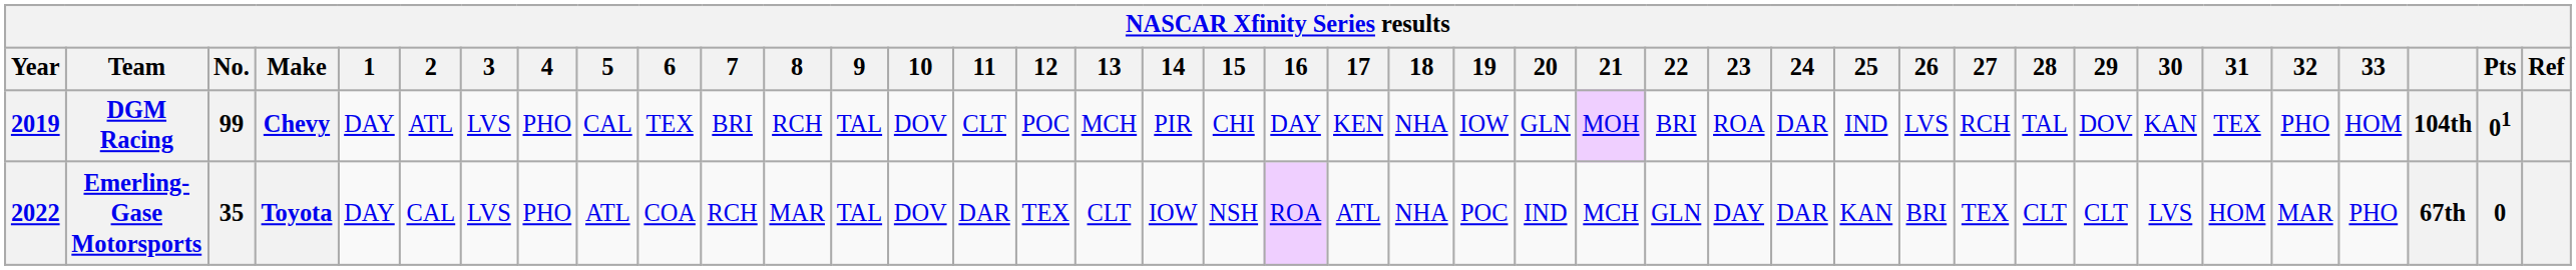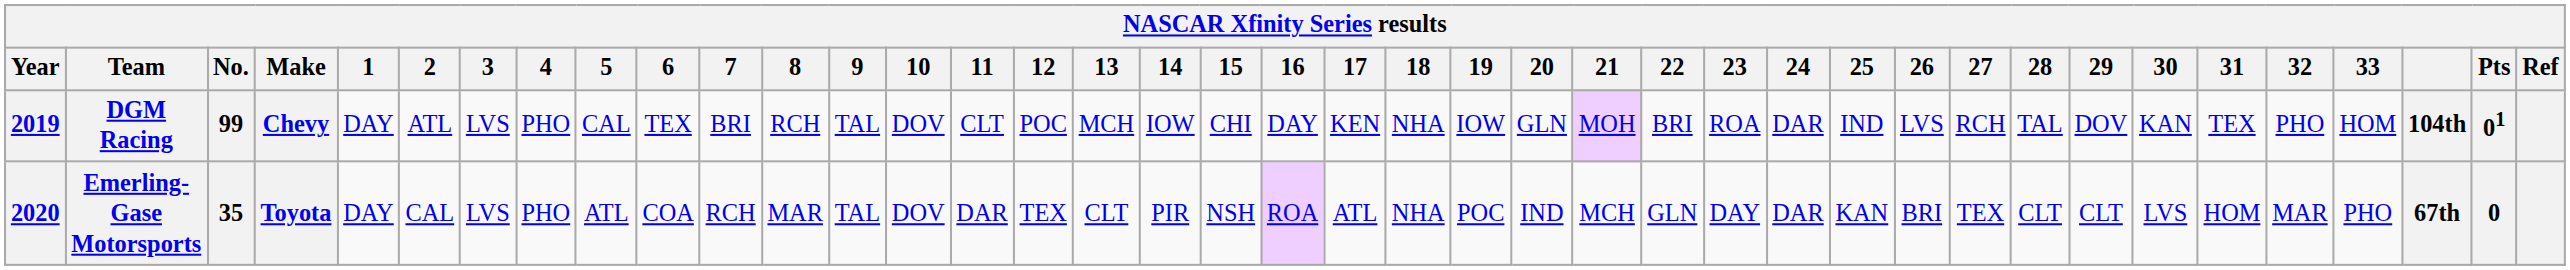DGM Racing | 14: PIR -> IOW
Emerling-Gase Motorsports | Year: 2022 -> 2020
Emerling-Gase Motorsports | 14: IOW -> PIR
